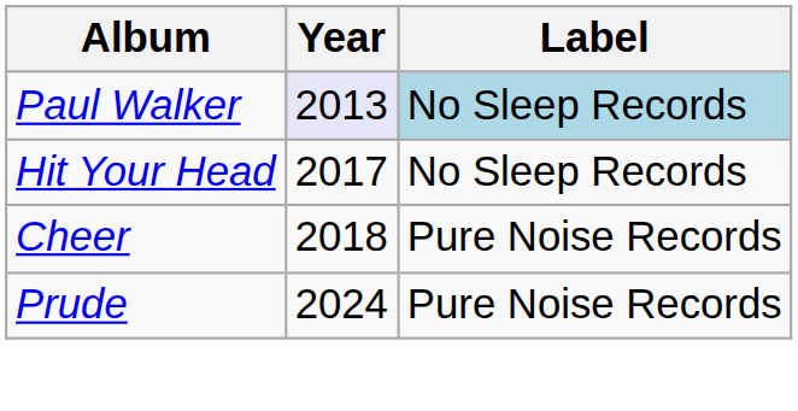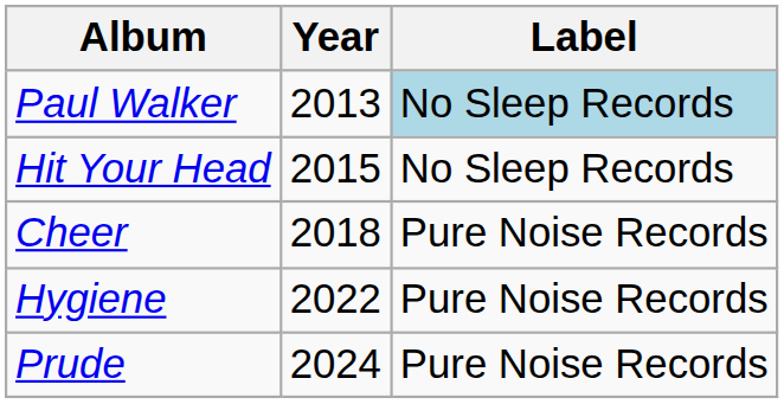Paul Walker | Year: lavender background -> no background
Hit Your Head | Year: 2017 -> 2015
+ row: Hygiene | 2022 | Pure Noise Records
